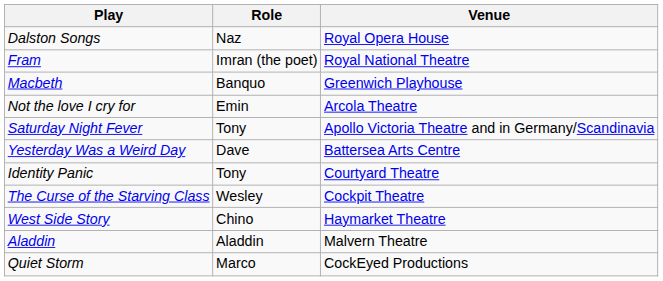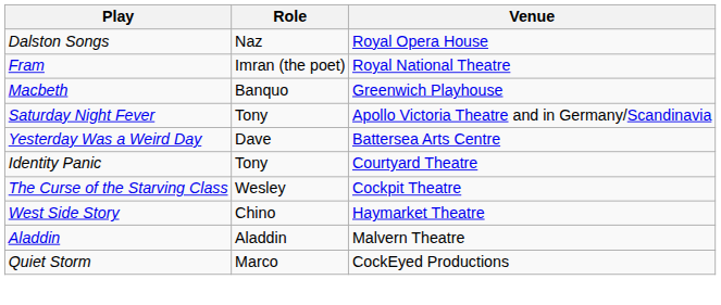- row: Not the love I cry for | Emin | Arcola Theatre
